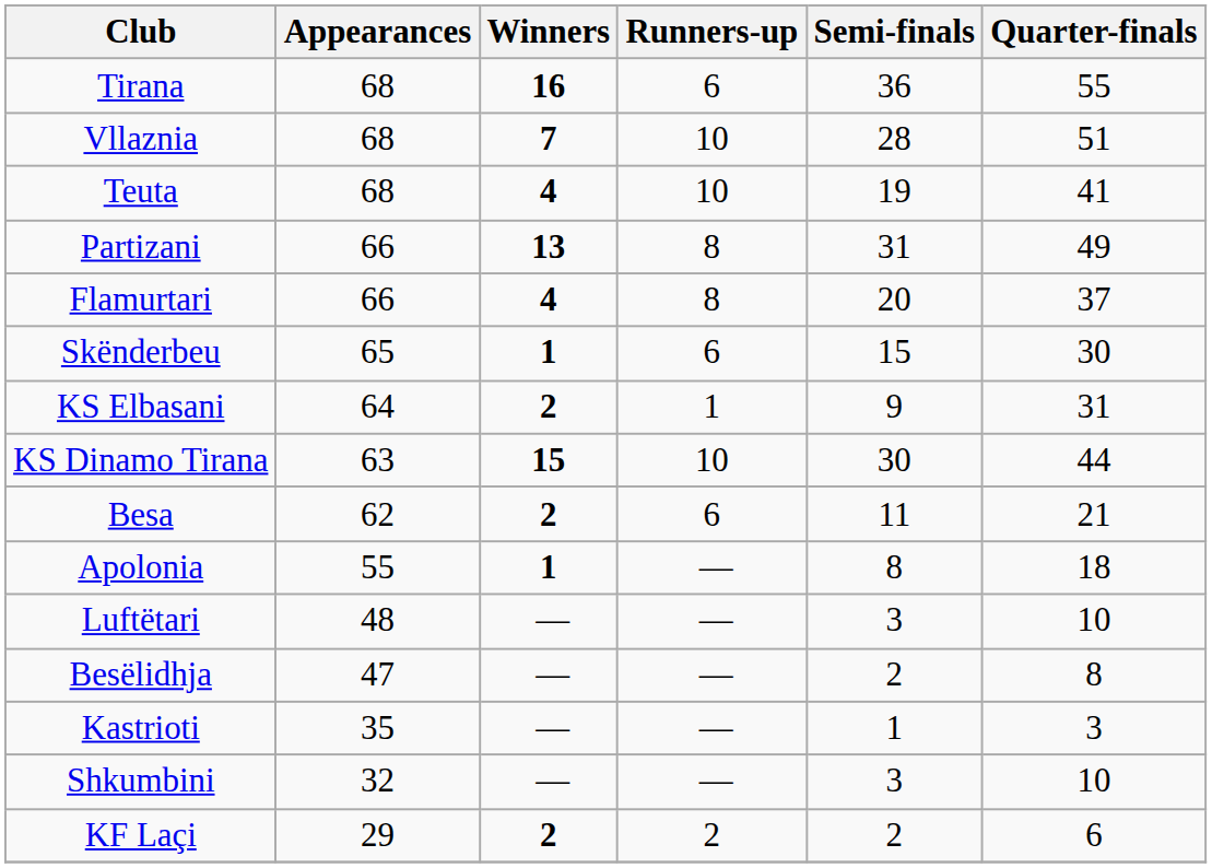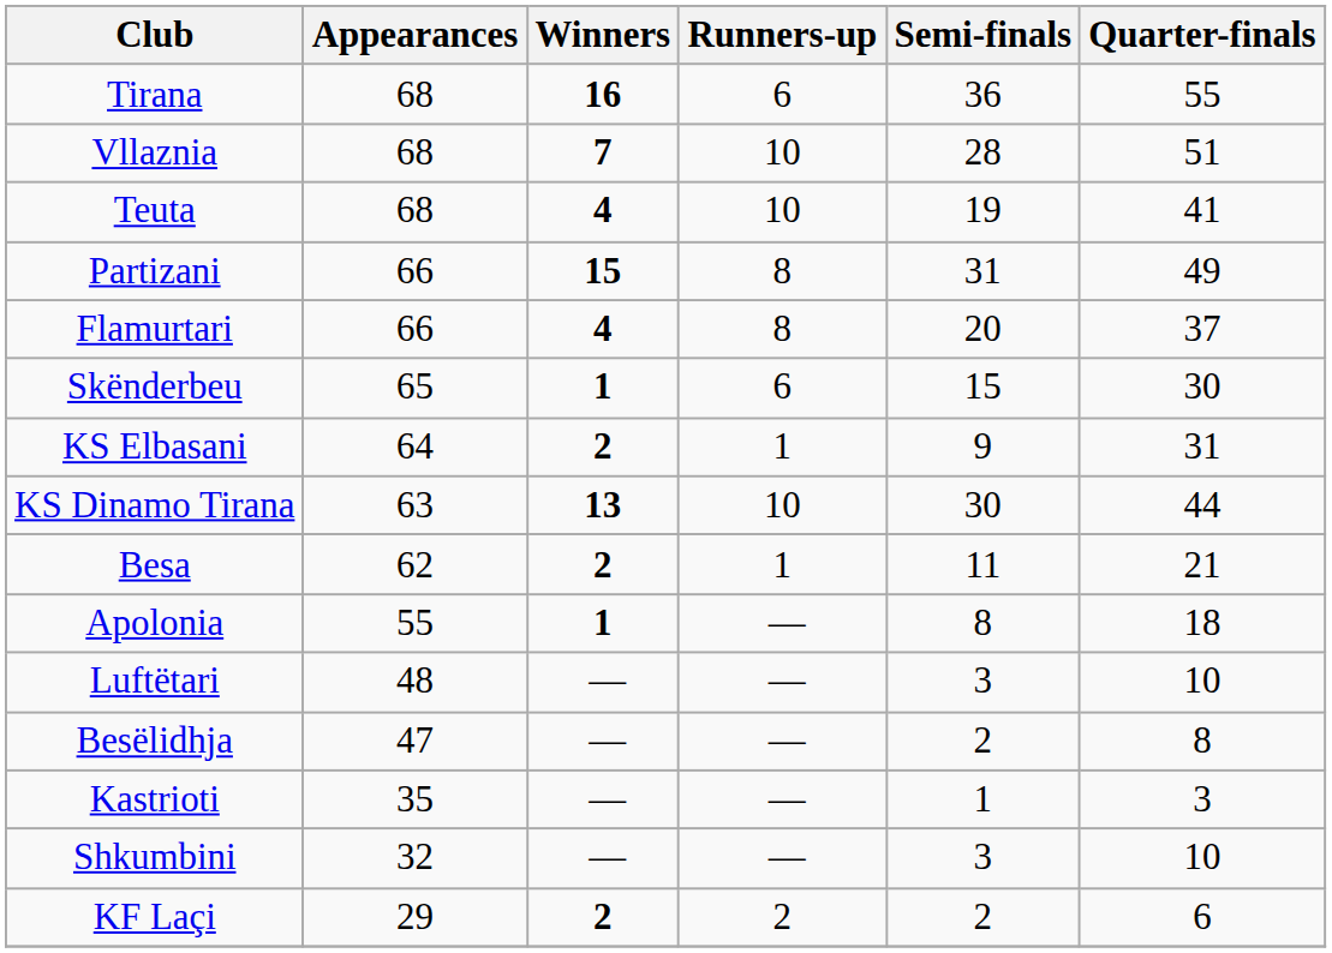Partizani | Winners: 13 -> 15
KS Dinamo Tirana | Winners: 15 -> 13
Besa | Runners-up: 6 -> 1
